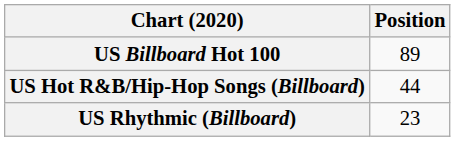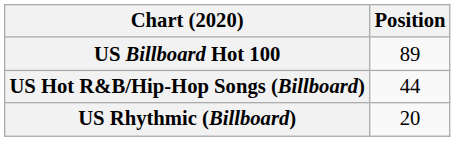US Rhythmic (Billboard) | Position: 23 -> 20
